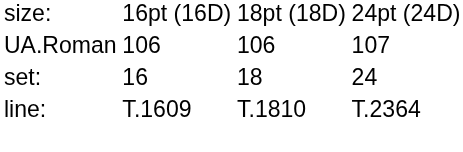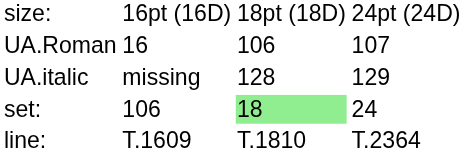UA.Roman | column 2: 106 -> 16
+ row: UA.italic | missing | 128 | 129
set: | column 2: 16 -> 106
set: | column 3: no background -> lightgreen background
